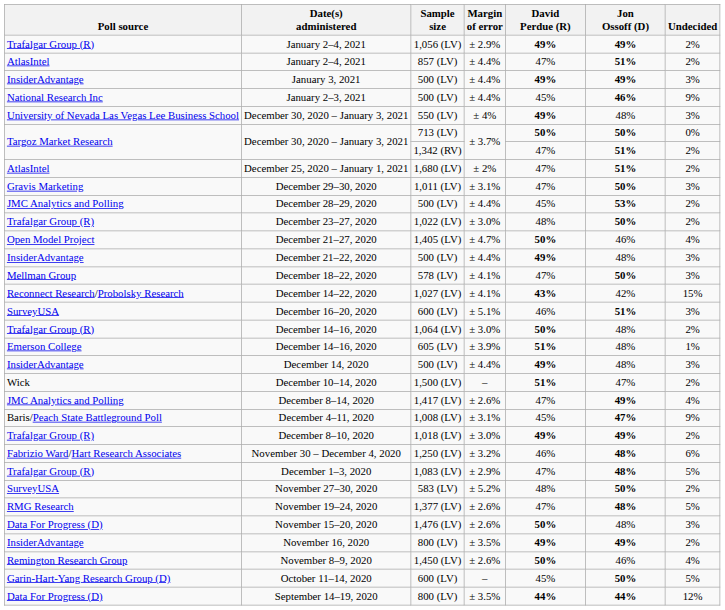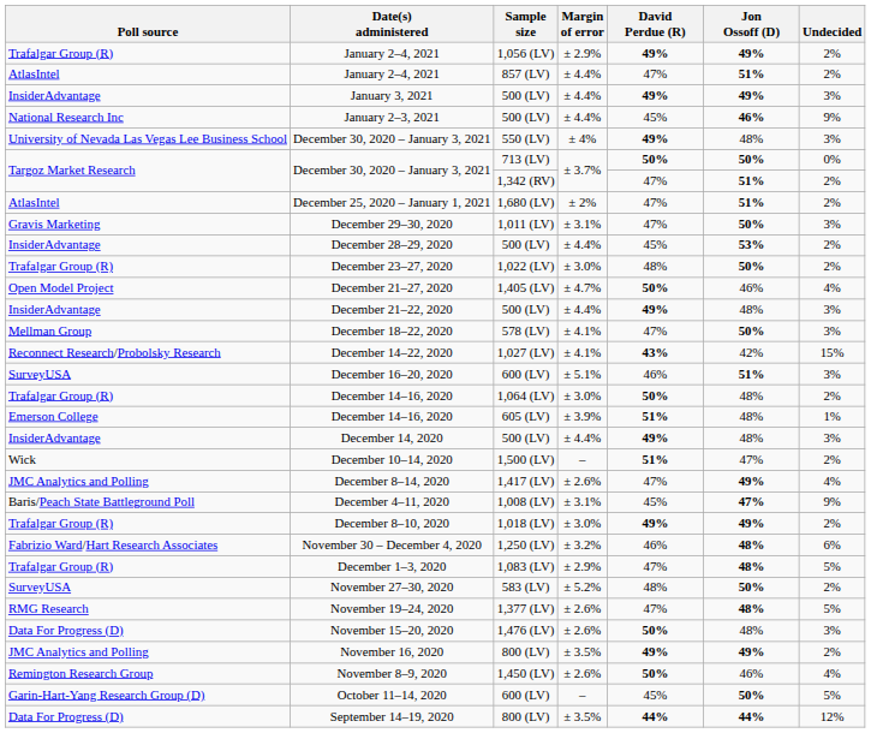December 28–29, 2020 | Poll source: JMC Analytics and Polling -> InsiderAdvantage
November 16, 2020 | Poll source: InsiderAdvantage -> JMC Analytics and Polling
